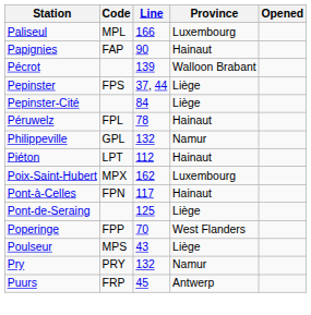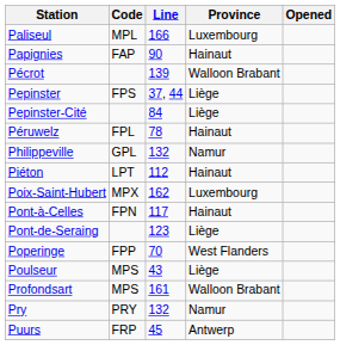Pont-de-Seraing | Line: 125 -> 123
+ row: Profondsart | MPS | 161 | Walloon Brabant
